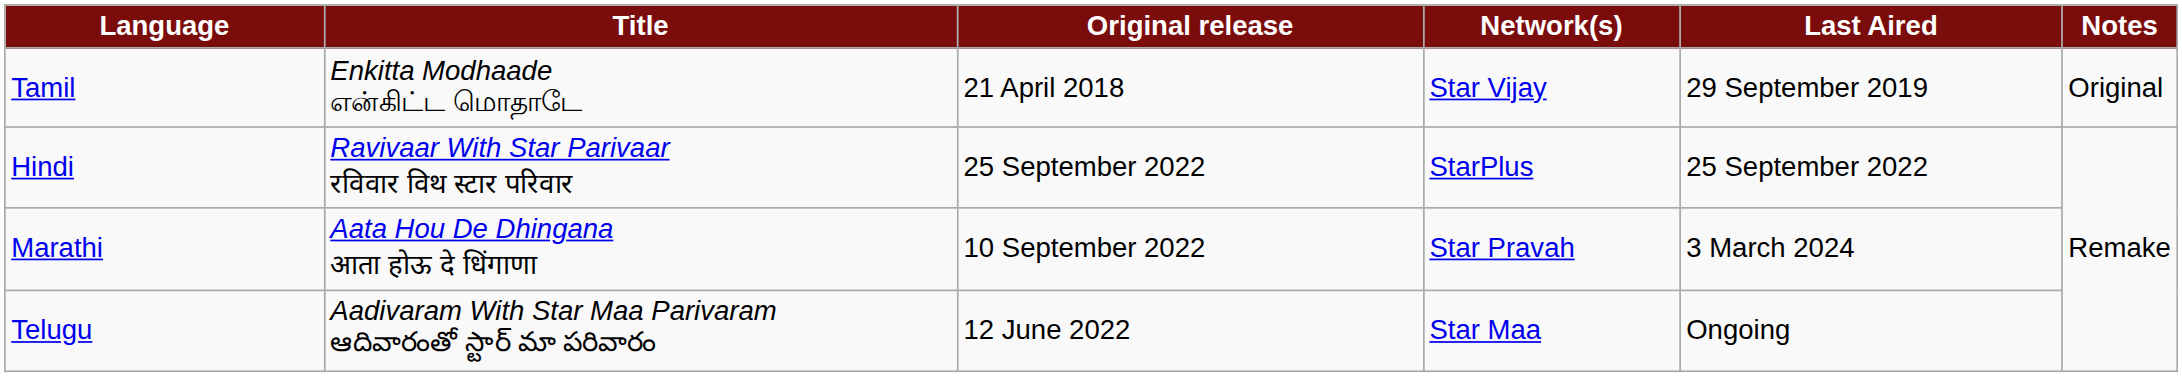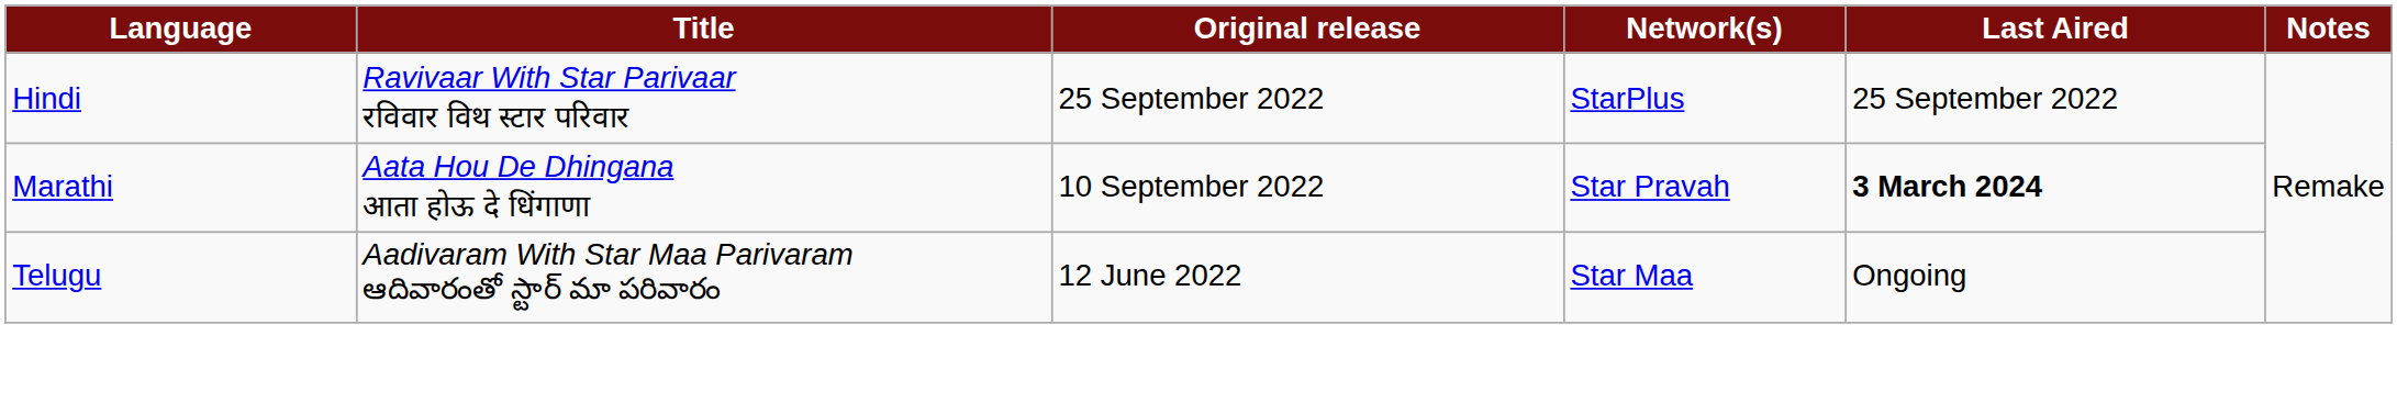- row: Tamil | Enkitta Modhaade என்கிட்ட மொதாடே | 21 April 2018 | Star Vijay | 29 September 2019 | Original
Marathi | Last Aired: normal -> bold
